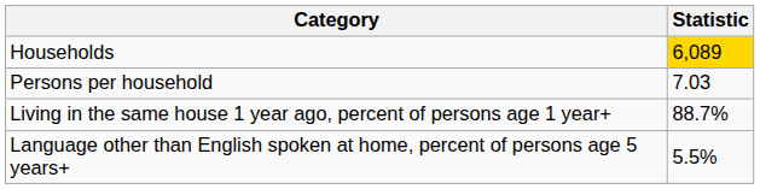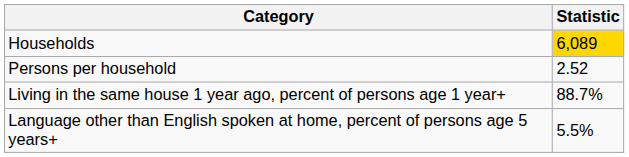Persons per household | Statistic: 7.03 -> 2.52
